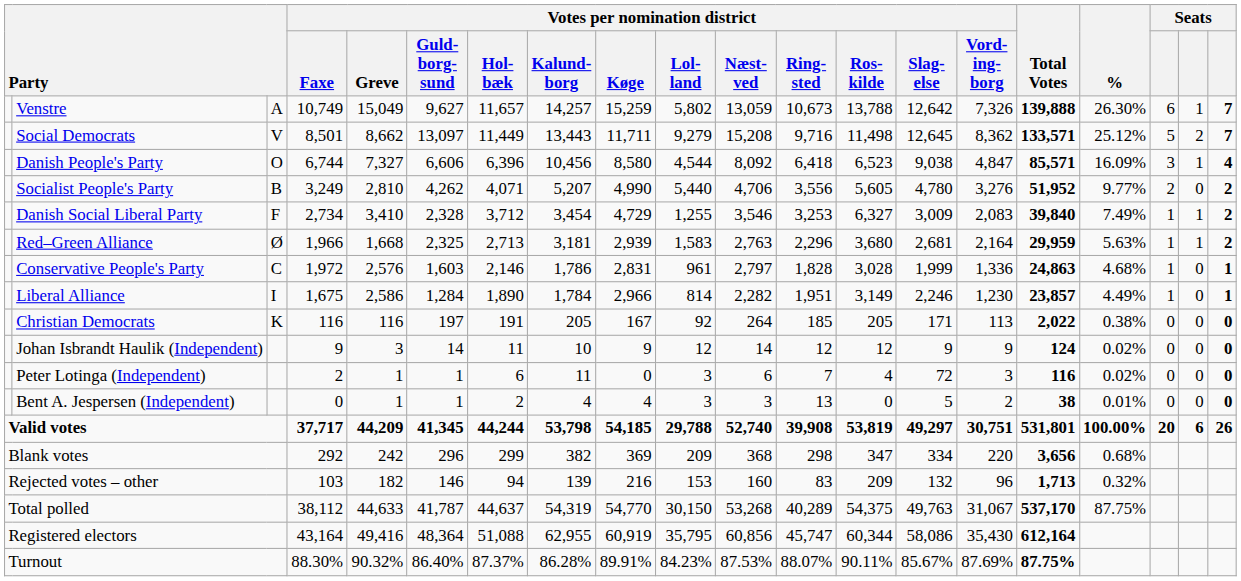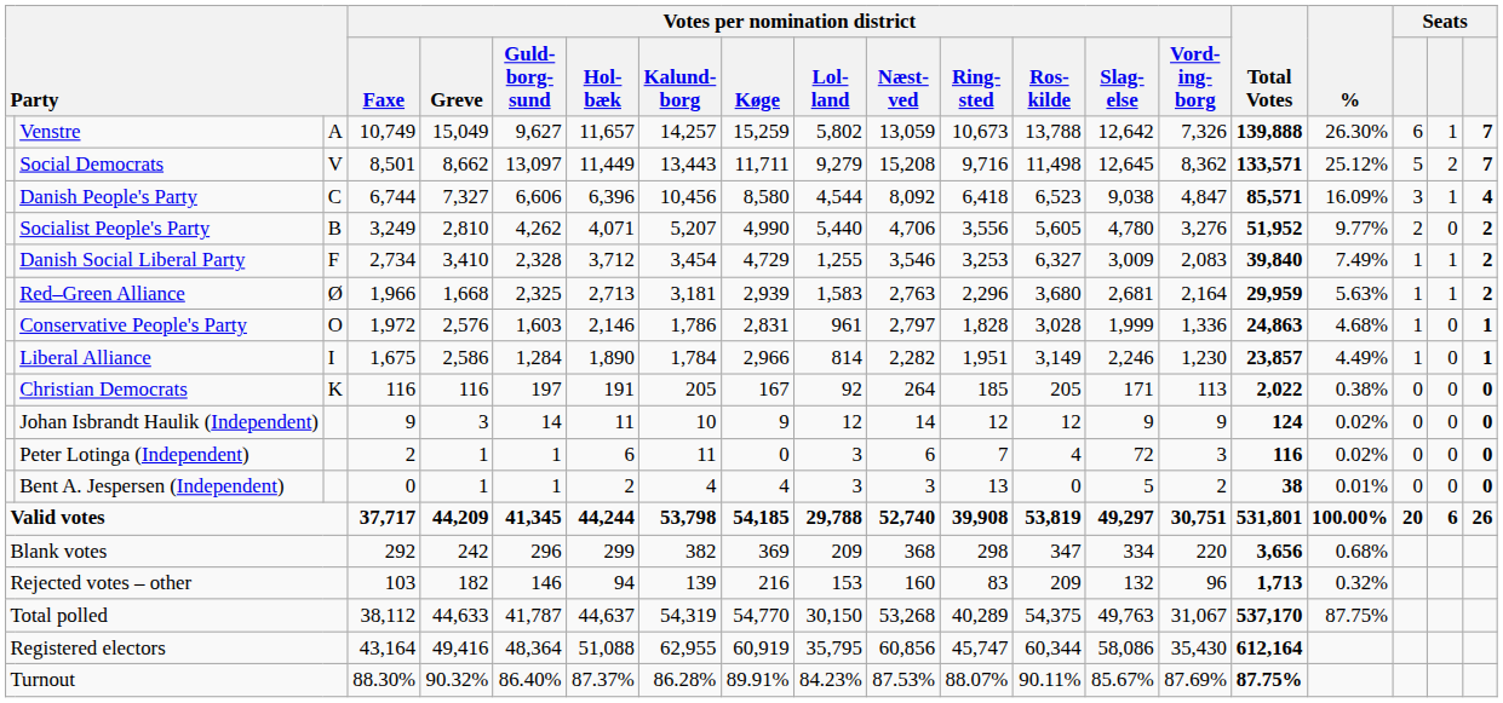Danish People's Party | column 3: O -> C
Conservative People's Party | column 3: C -> O
